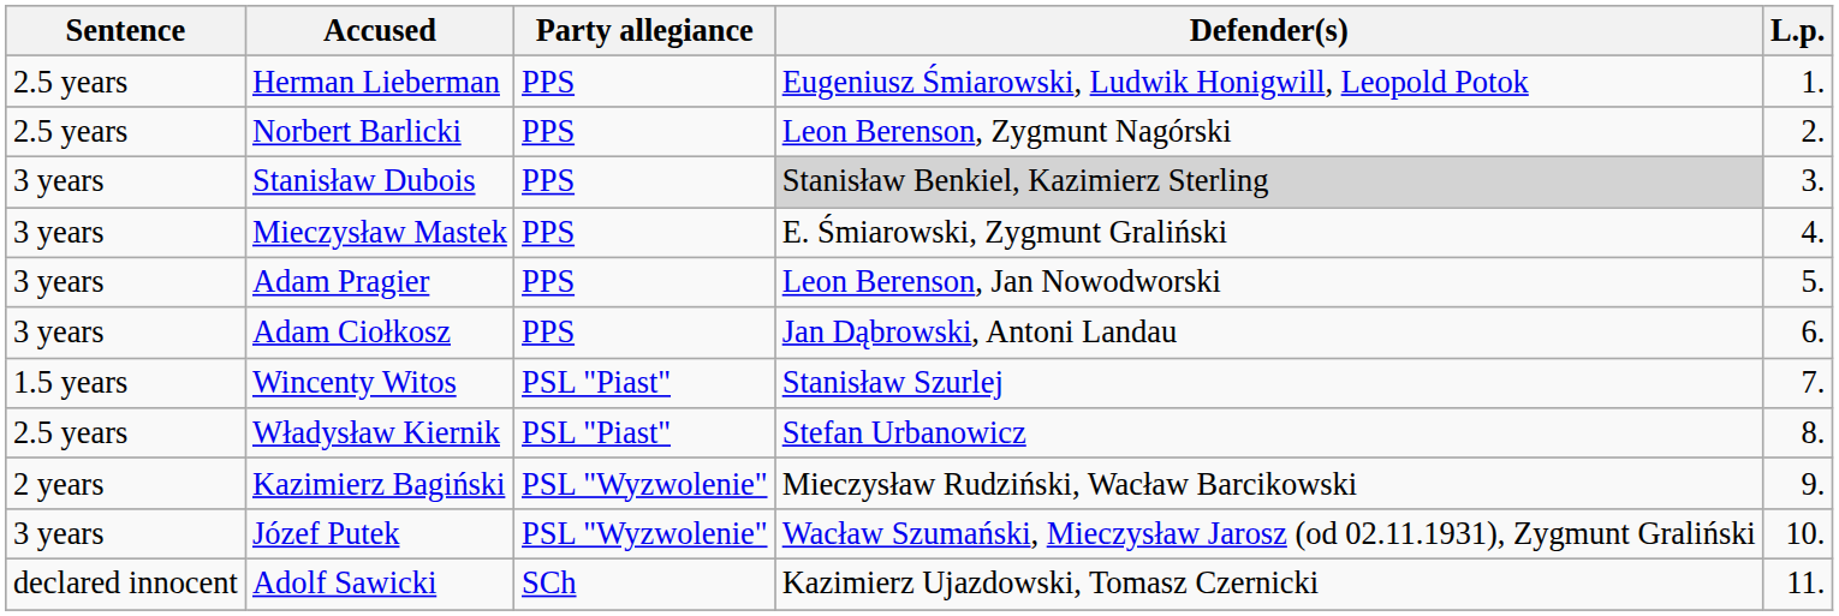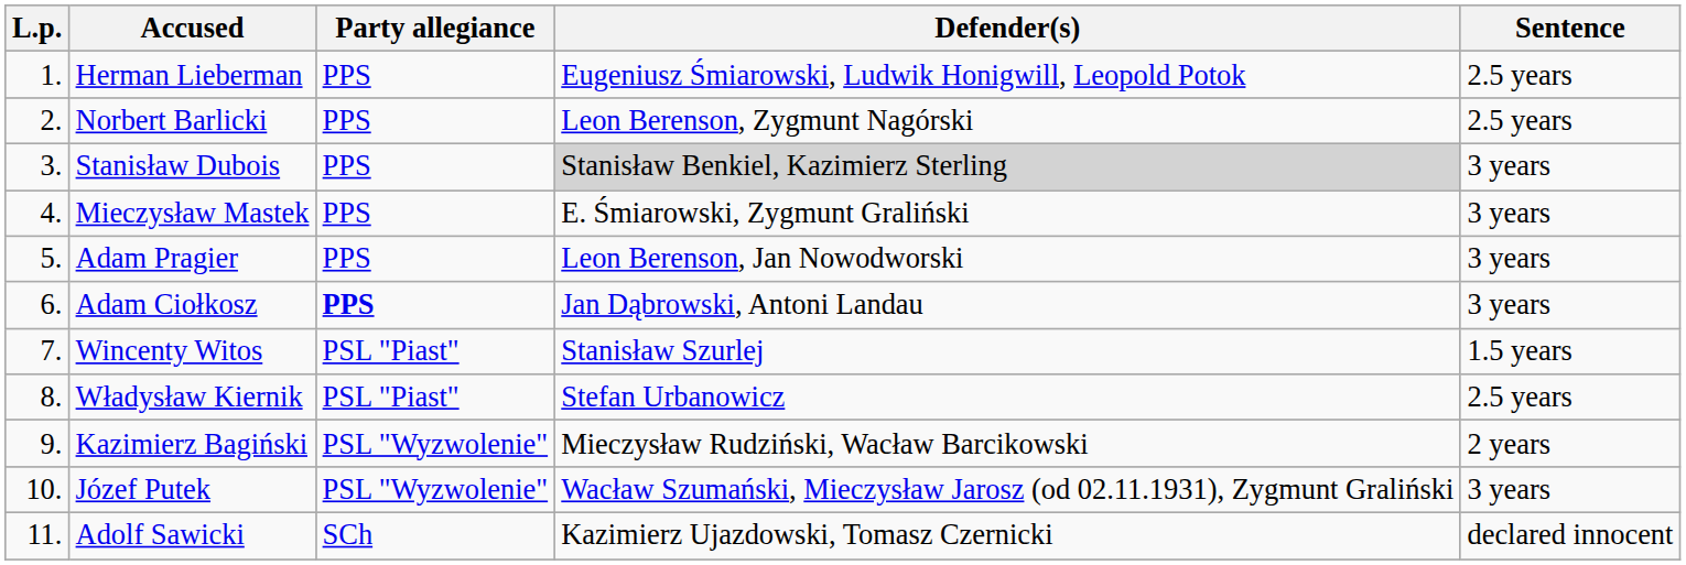columns swapped: L.p. <-> Sentence
Adam Ciołkosz | Party allegiance: normal -> bold
